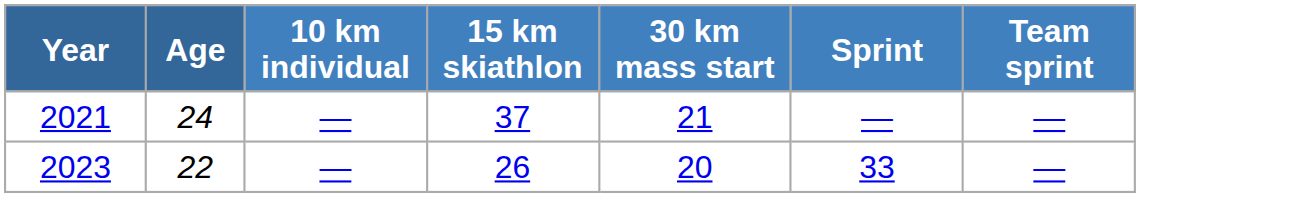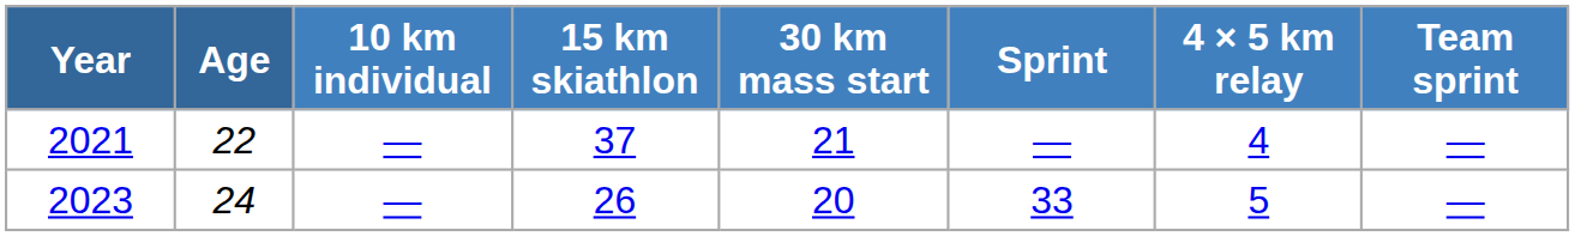+ column: 4 × 5 km relay | 4 | 5
2021 | Age: 24 -> 22
2023 | Age: 22 -> 24
